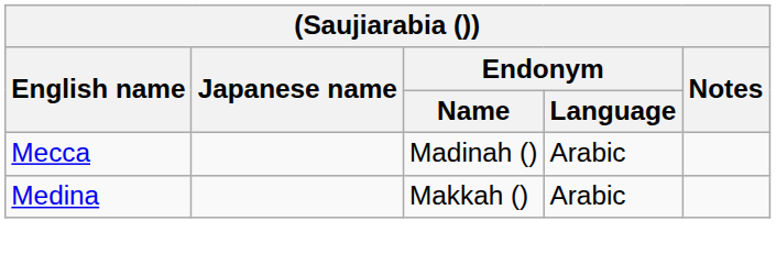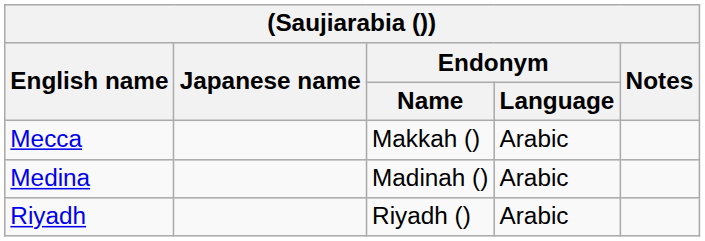Mecca | Endonym / Name: Madinah () -> Makkah ()
Medina | Endonym / Name: Makkah () -> Madinah ()
+ row: Riyadh | Riyadh () | Arabic
